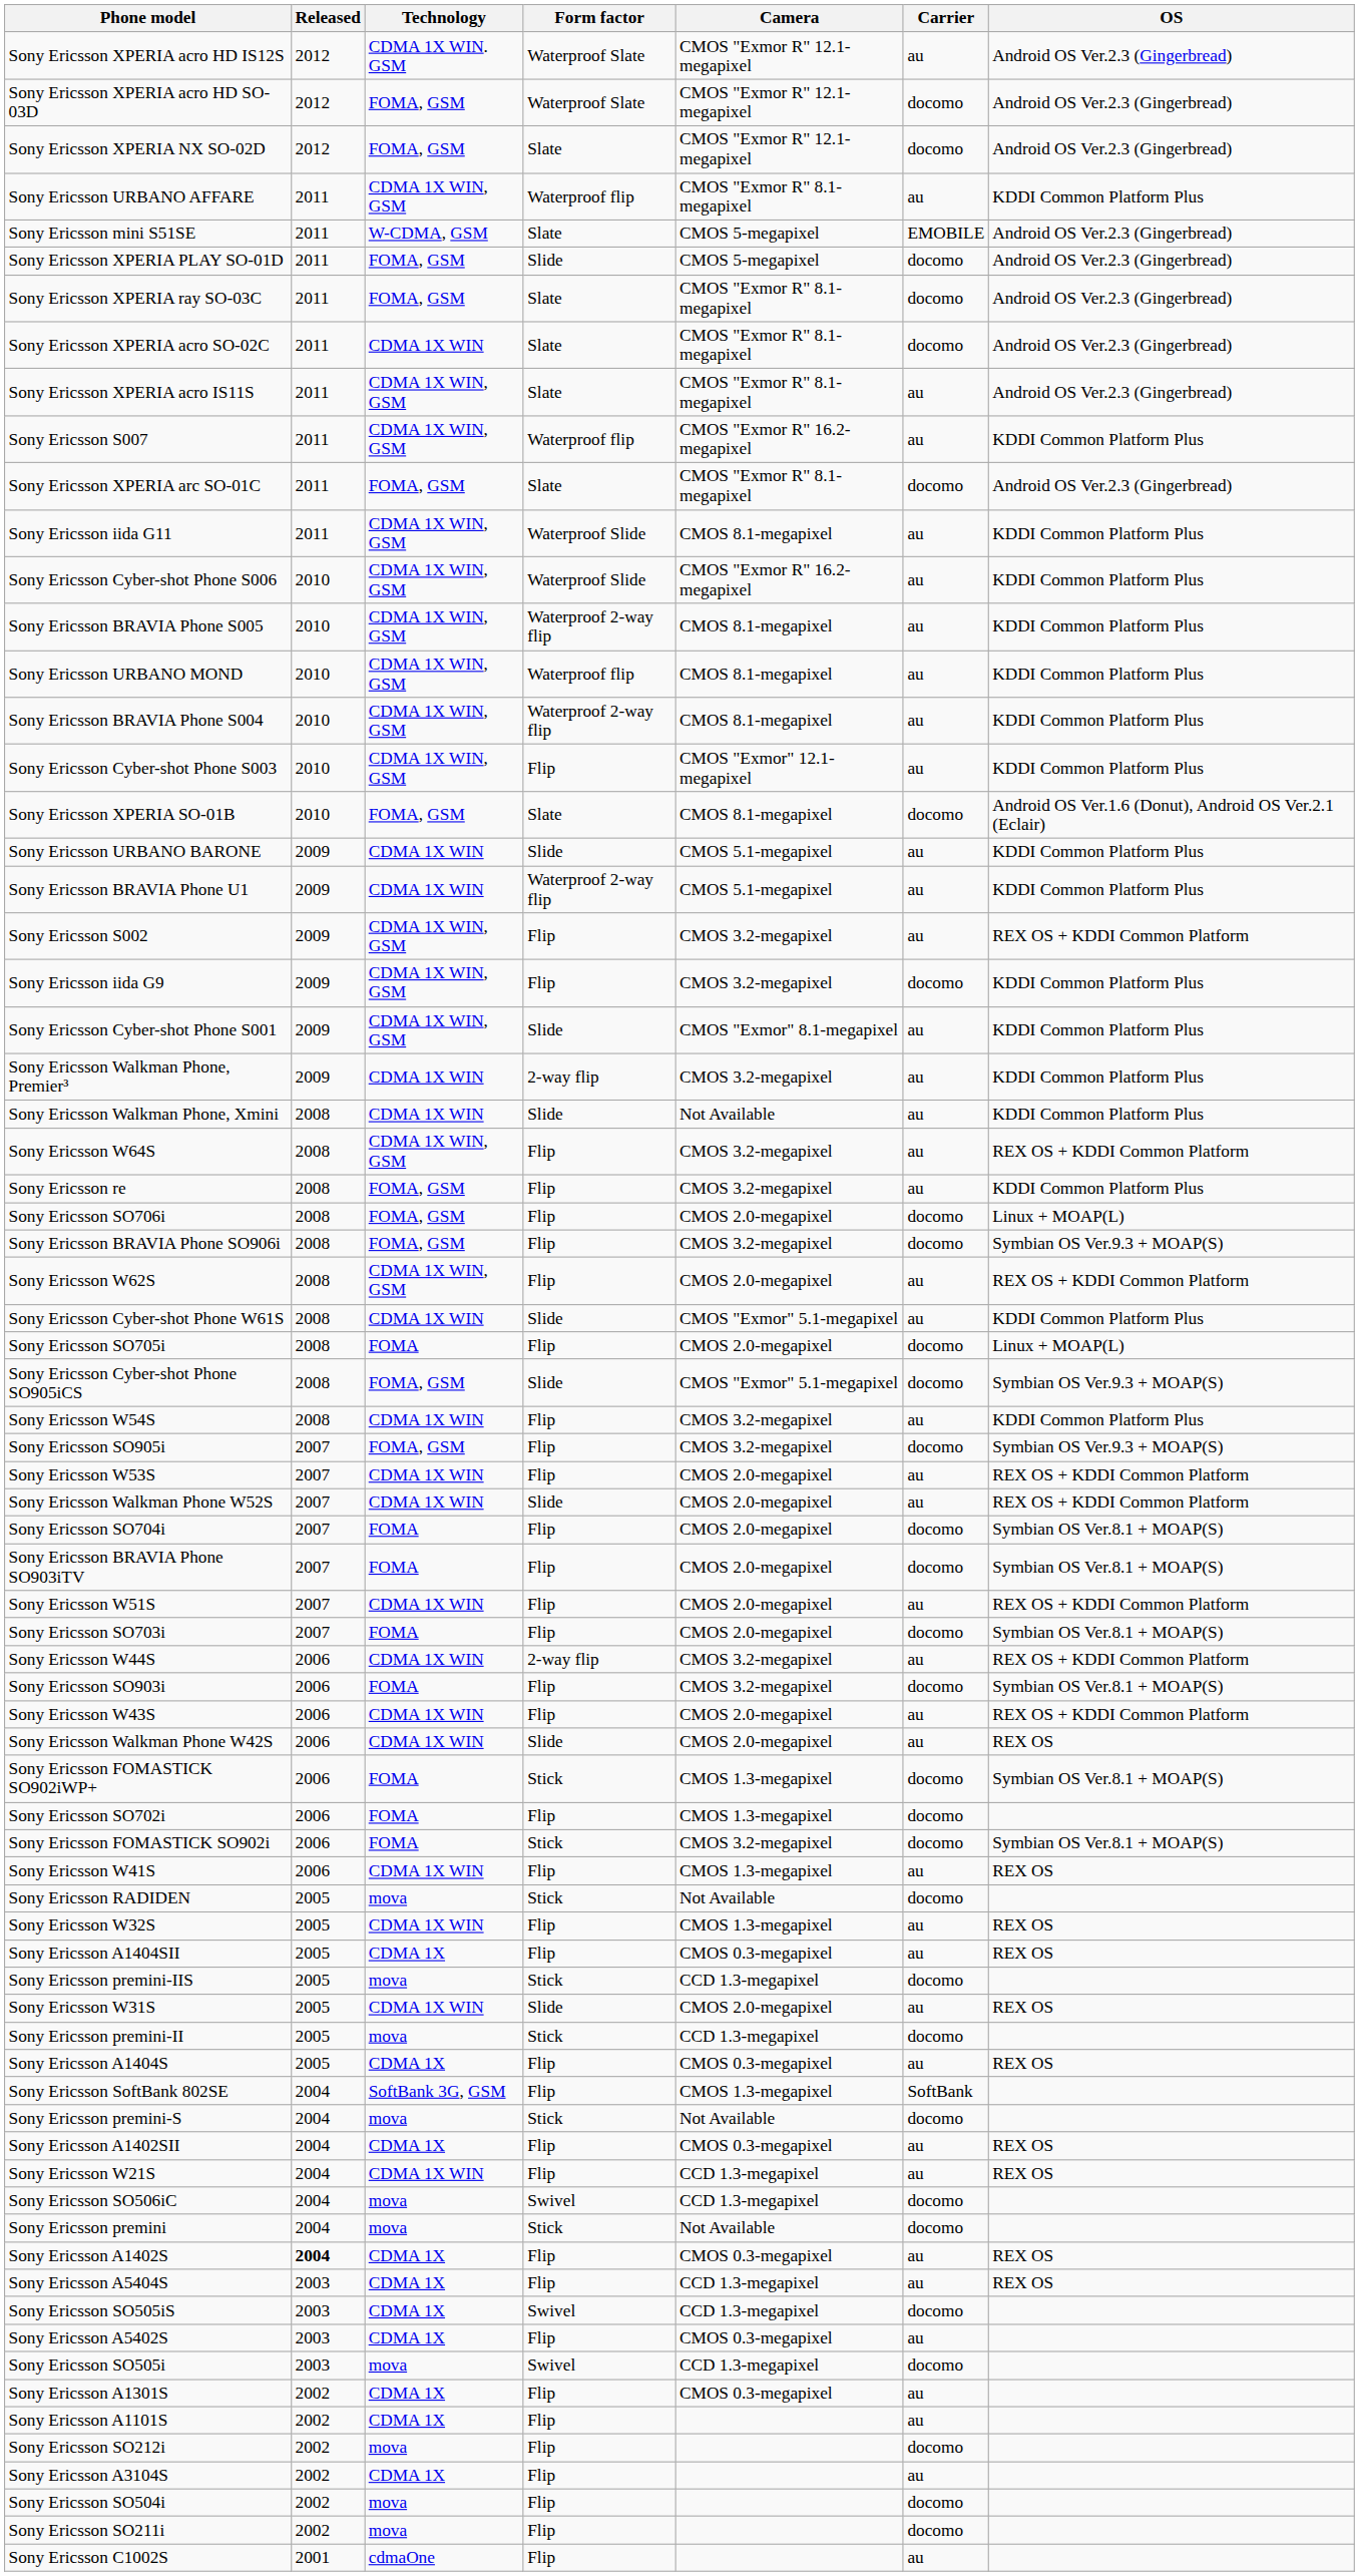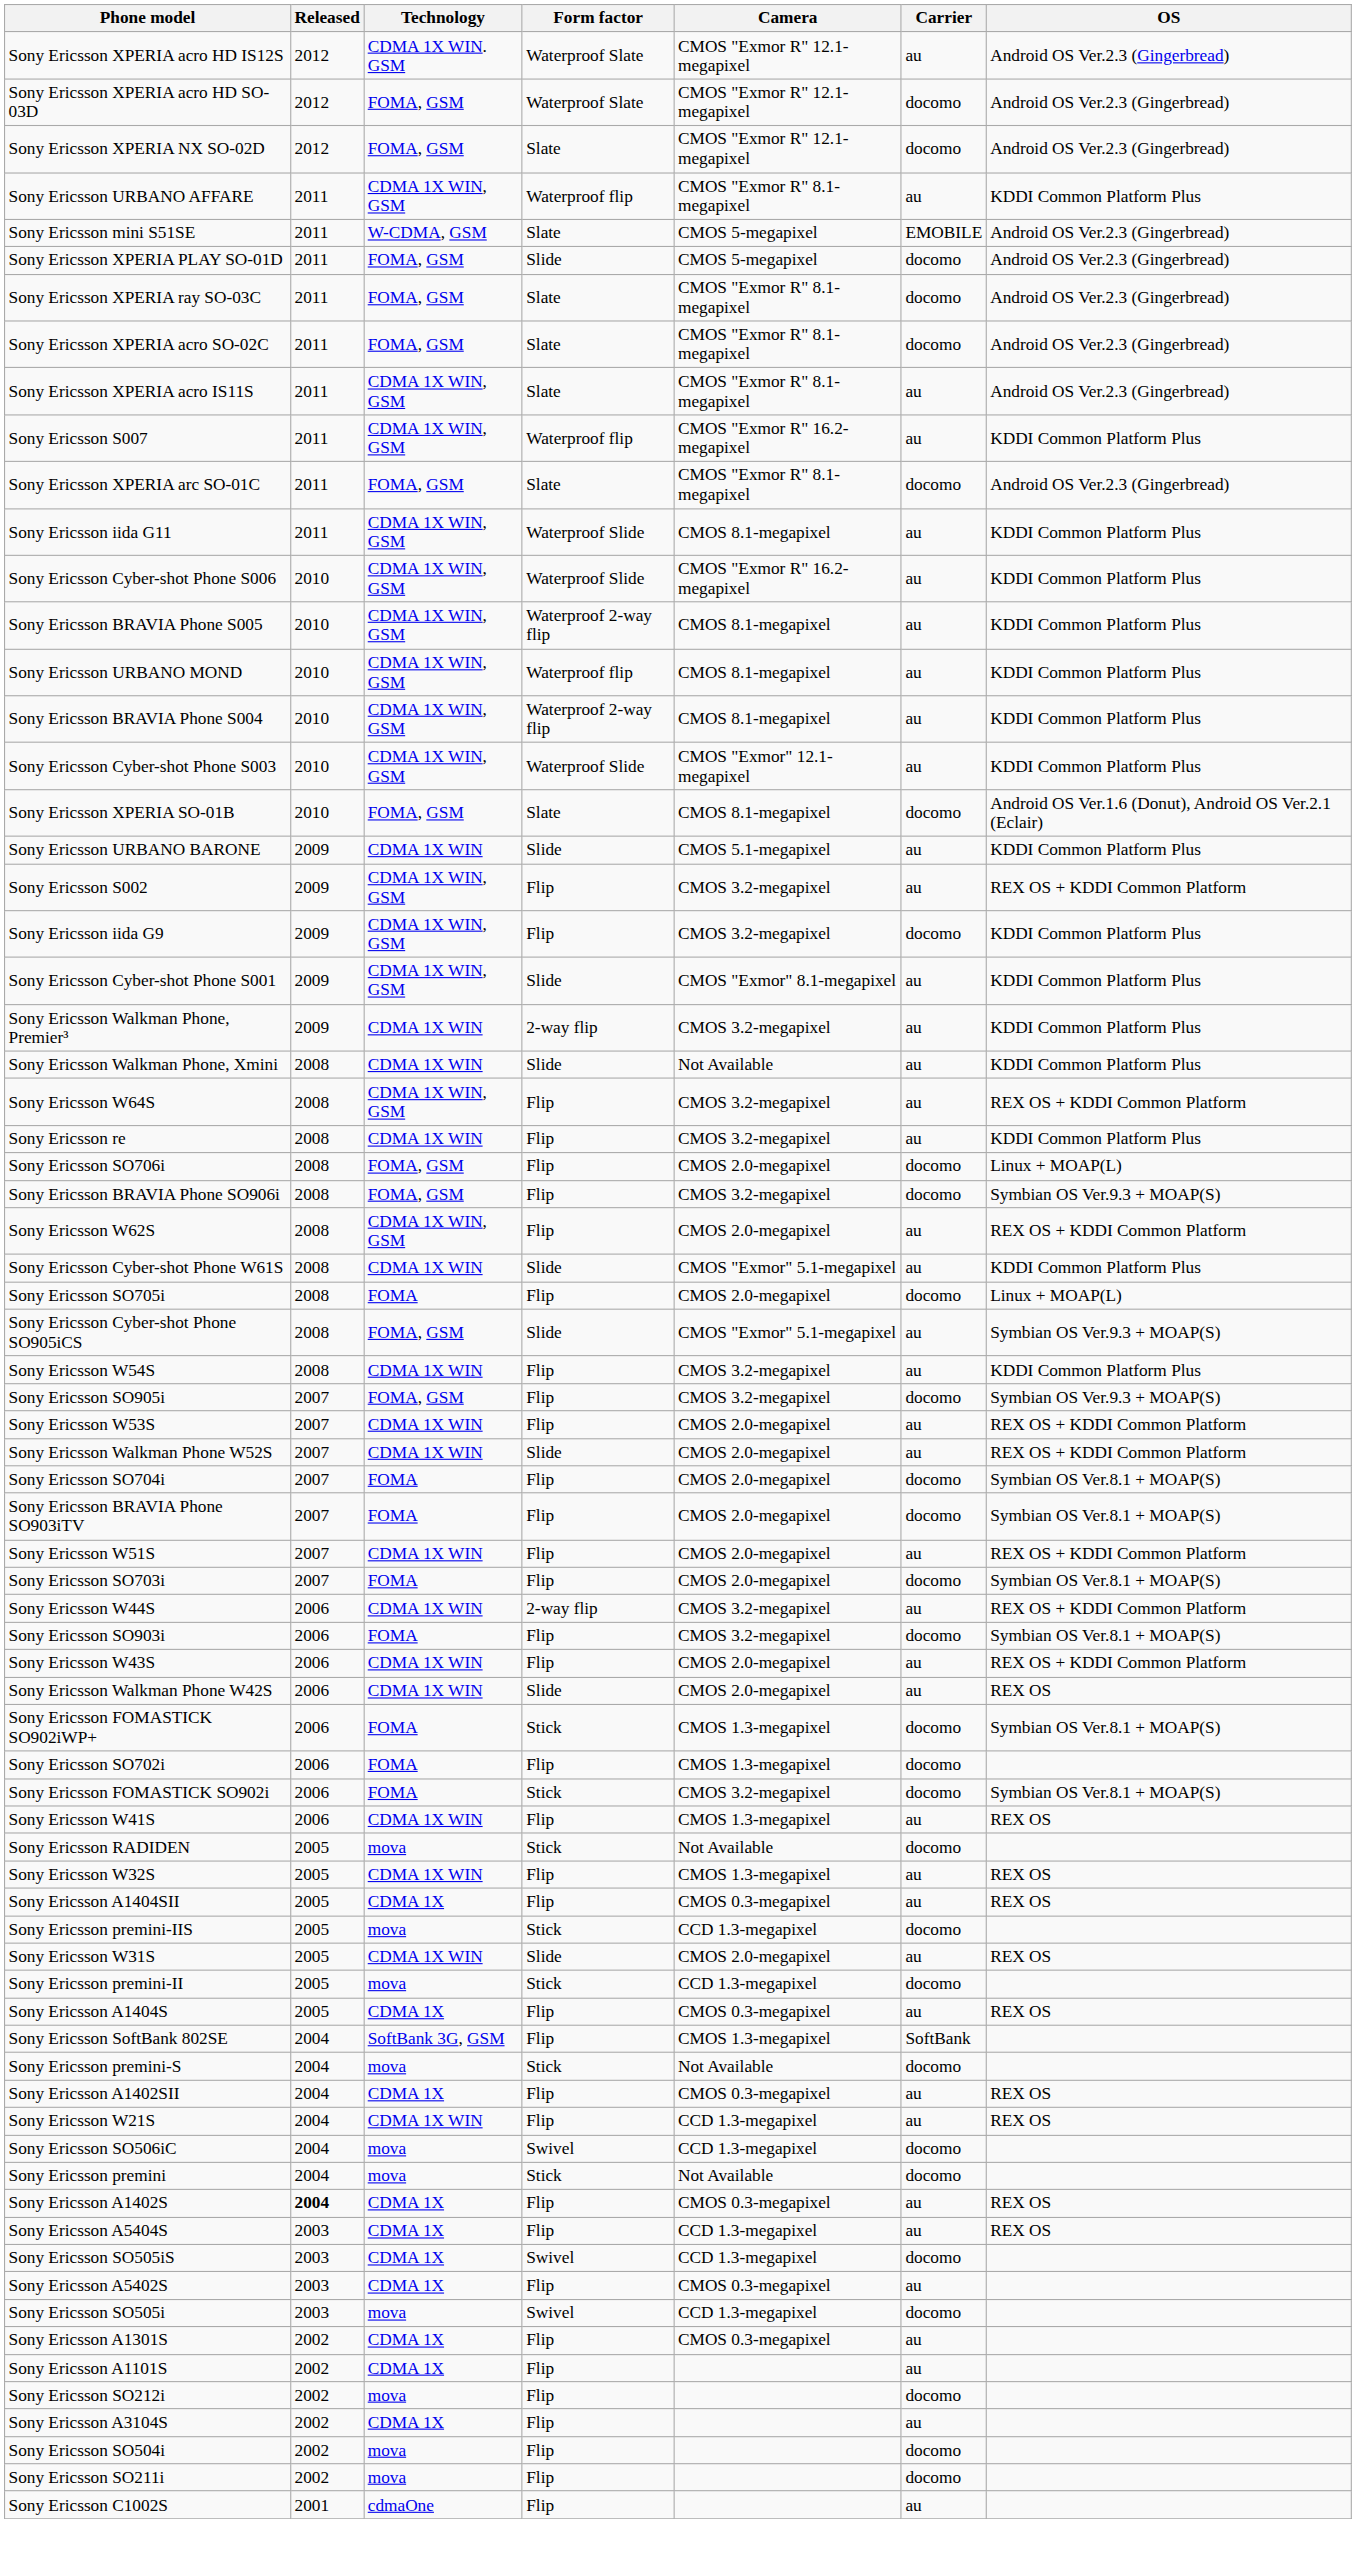Sony Ericsson XPERIA acro SO-02C | Technology: CDMA 1X WIN -> FOMA, GSM
Sony Ericsson Cyber-shot Phone S003 | Form factor: Flip -> Waterproof Slide
- row: Sony Ericsson BRAVIA Phone U1 | 2009 | CDMA 1X WIN | Waterproof 2-way flip | CMOS 5.1-megapixel | au | KDDI Common Platform Plus
Sony Ericsson re | Technology: FOMA, GSM -> CDMA 1X WIN
Sony Ericsson Cyber-shot Phone SO905iCS | Carrier: docomo -> au
